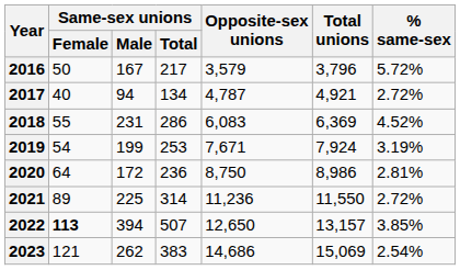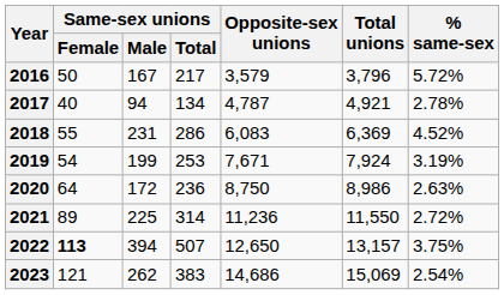2017 | % same-sex: 2.72% -> 2.78%
2020 | % same-sex: 2.81% -> 2.63%
2022 | % same-sex: 3.85% -> 3.75%
